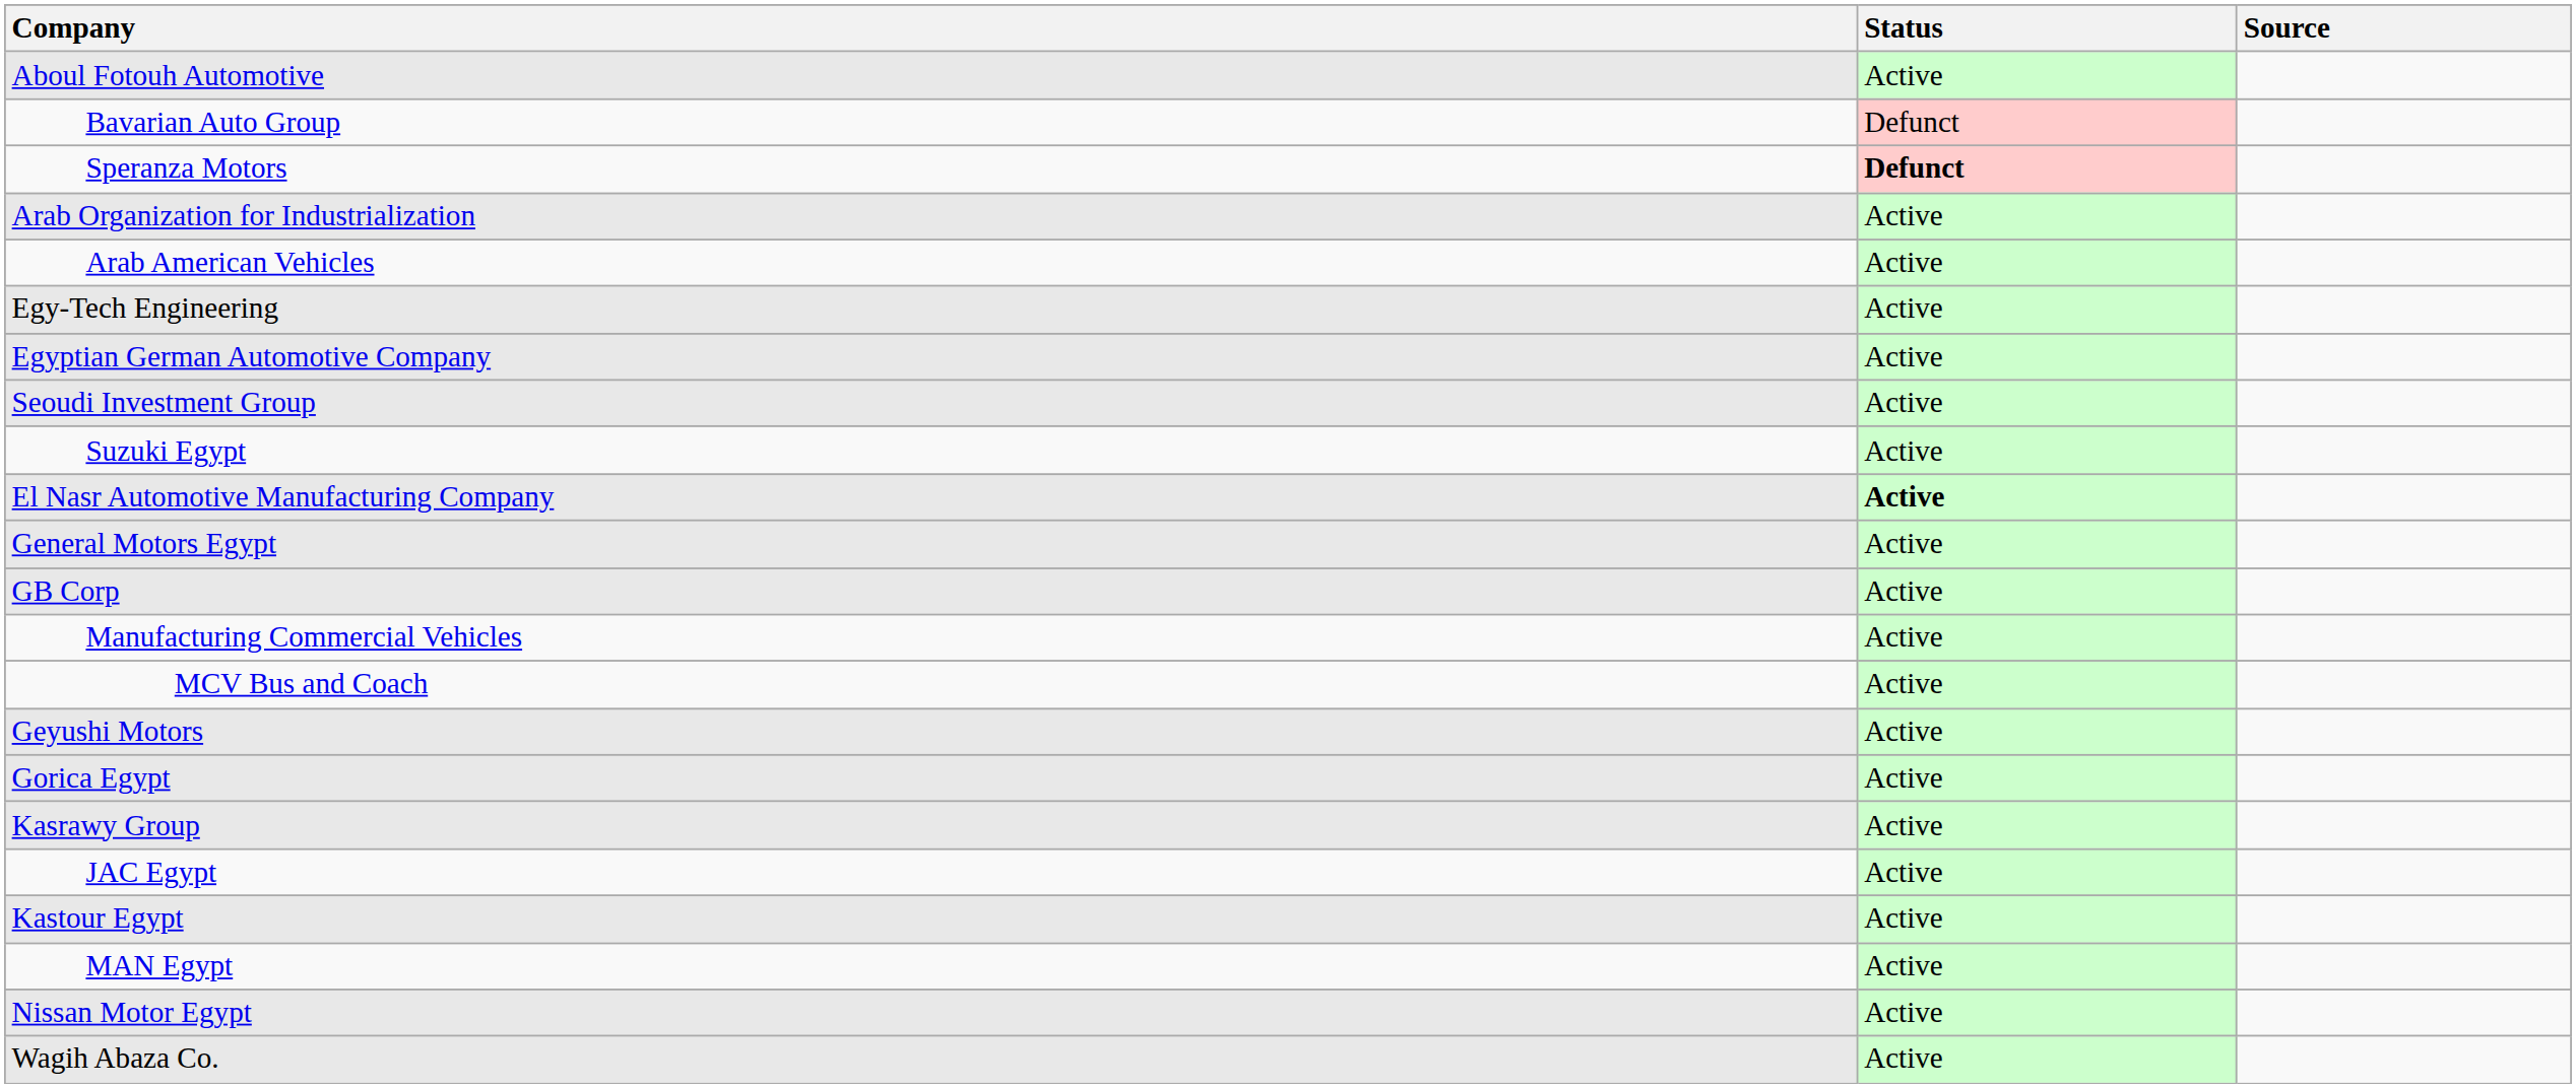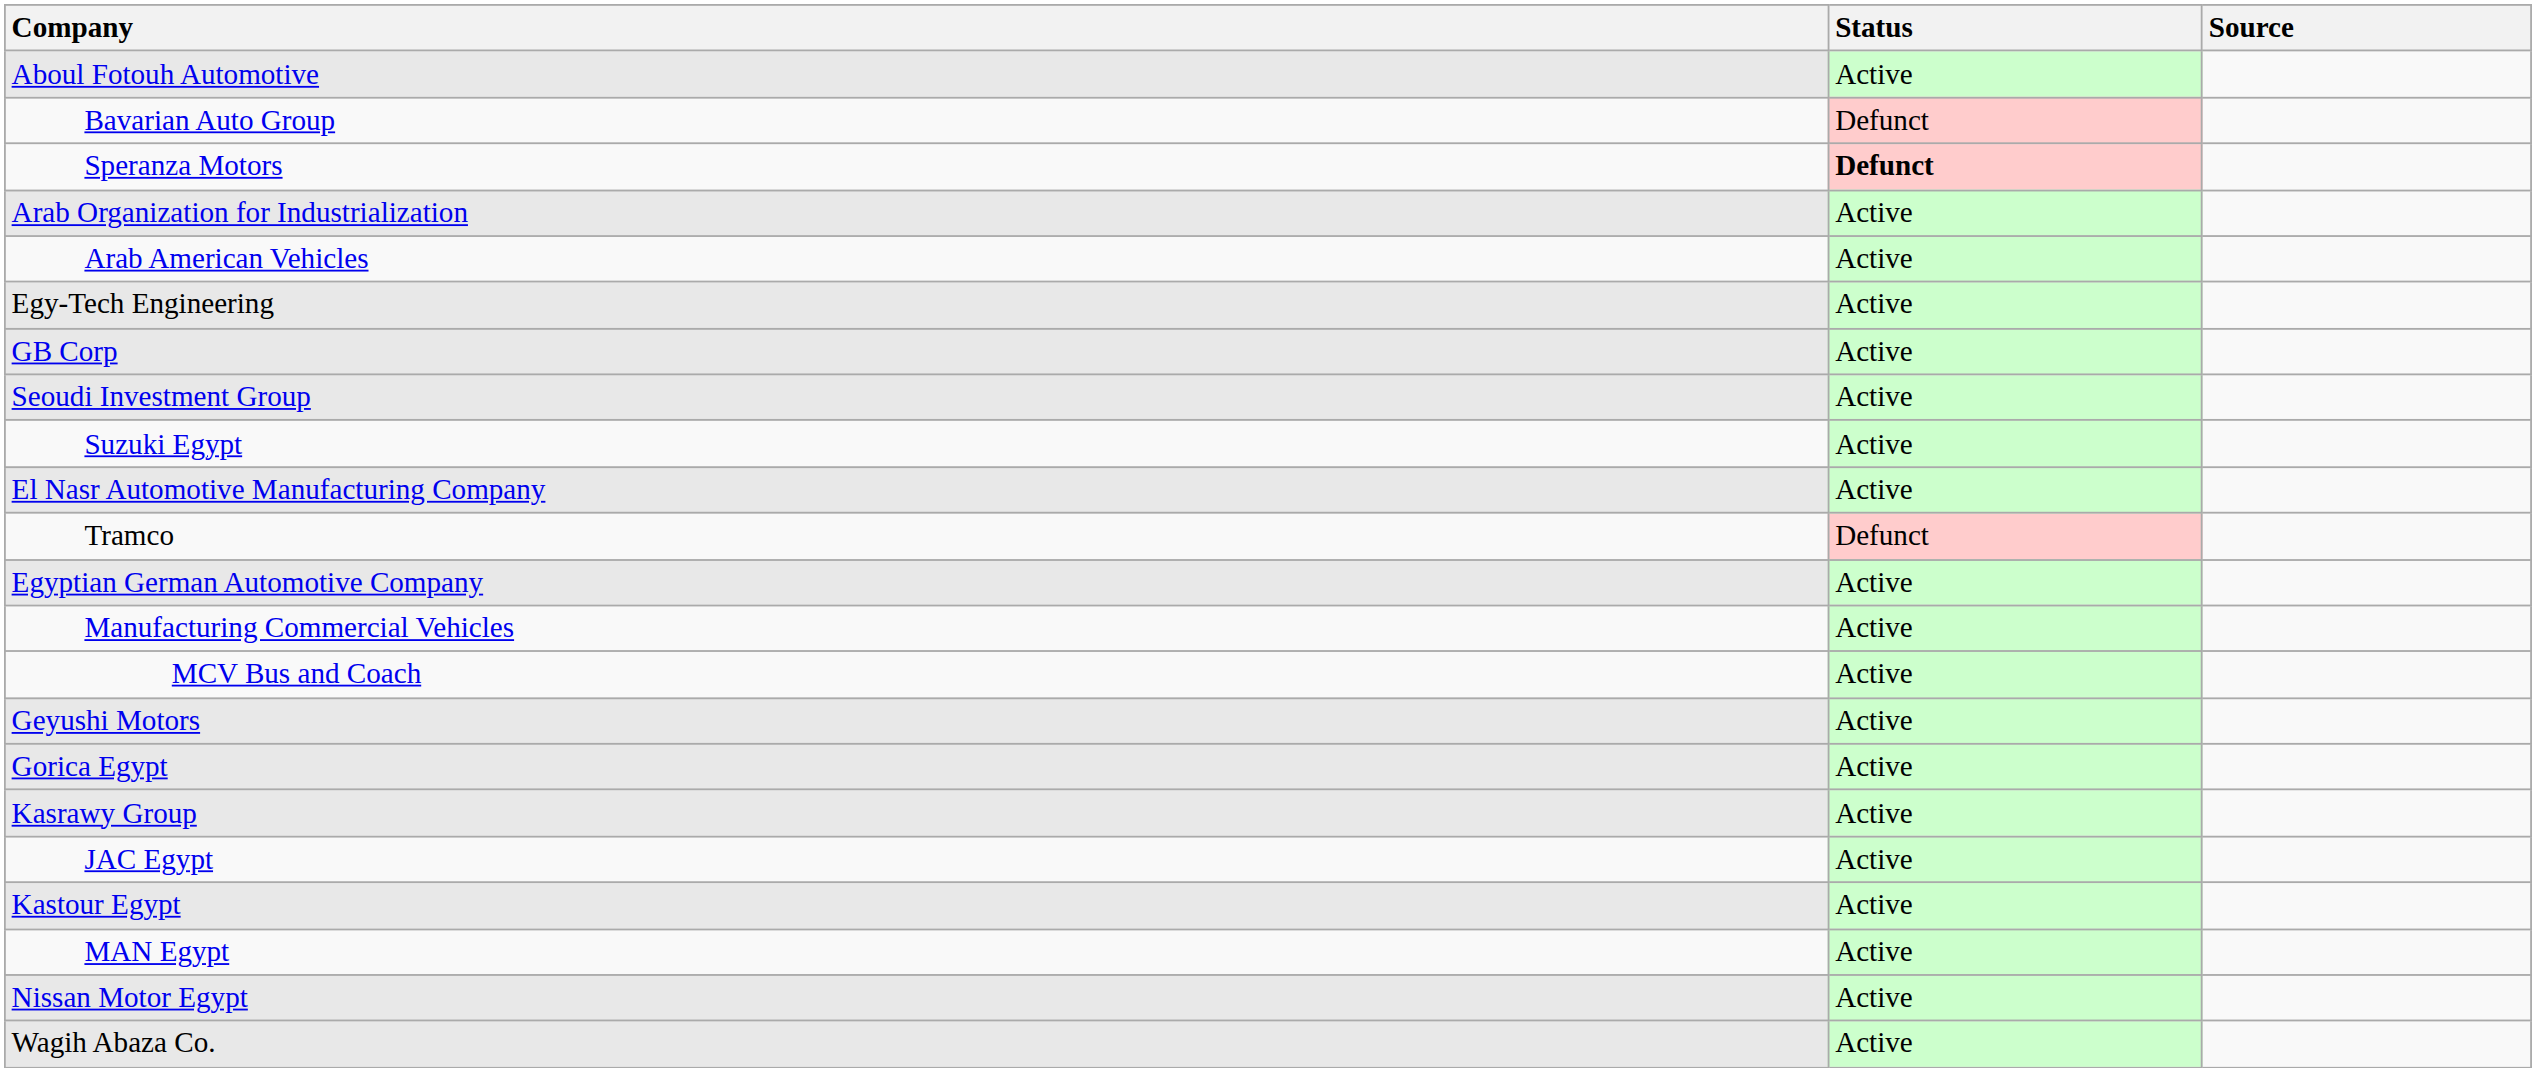rows swapped: Egyptian German Automotive Company <-> GB Corp
El Nasr Automotive Manufacturing Company | Status: bold -> normal
+ row: Tramco | Defunct
- row: General Motors Egypt | Active
